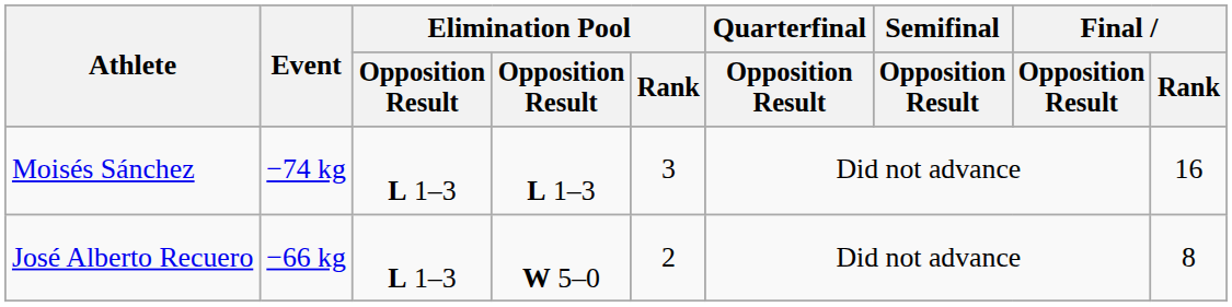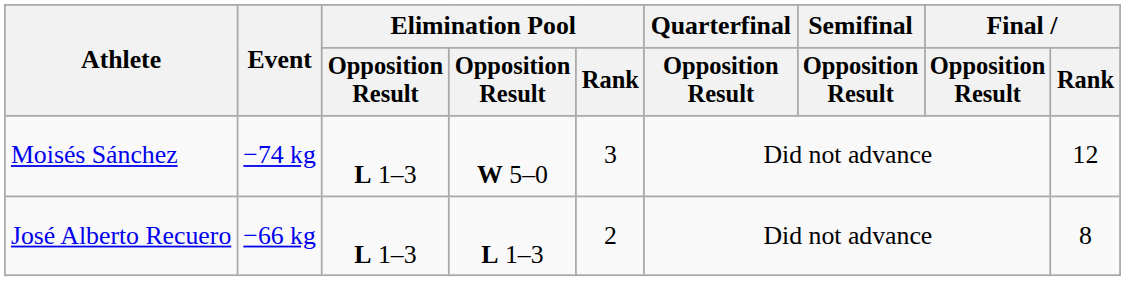Moisés Sánchez | column 4: L 1–3 -> W 5–0
Moisés Sánchez | Final / Rank: 16 -> 12
José Alberto Recuero | column 4: W 5–0 -> L 1–3
